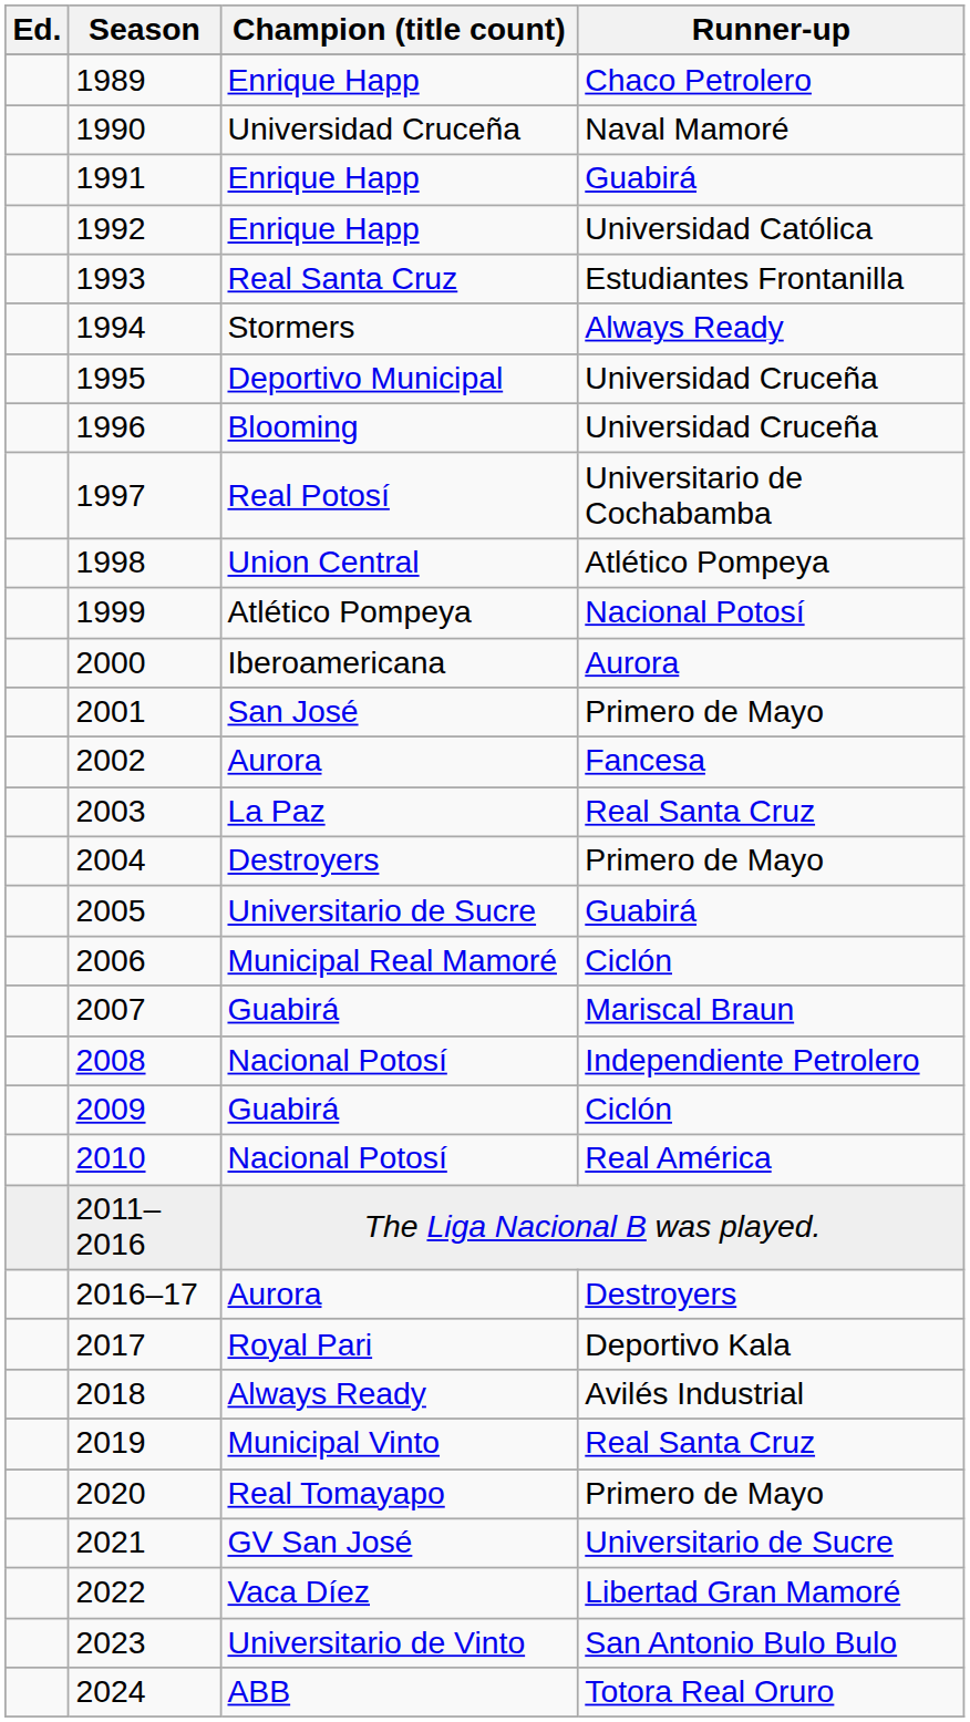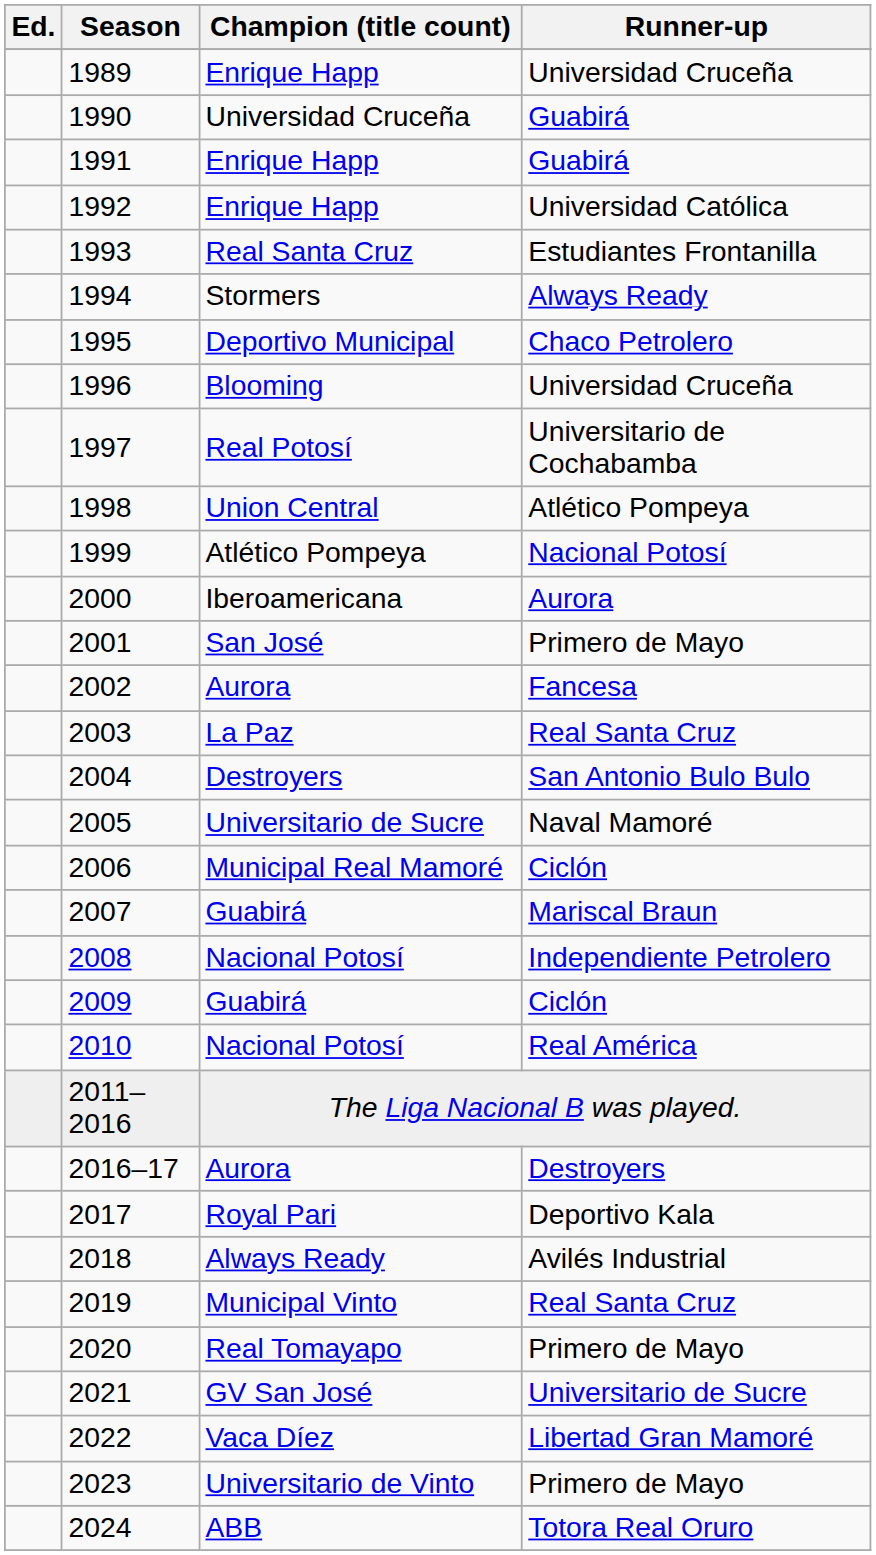1989 | Runner-up: Chaco Petrolero -> Universidad Cruceña
1990 | Runner-up: Naval Mamoré -> Guabirá
1995 | Runner-up: Universidad Cruceña -> Chaco Petrolero
2004 | Runner-up: Primero de Mayo -> San Antonio Bulo Bulo
2005 | Runner-up: Guabirá -> Naval Mamoré
2023 | Runner-up: San Antonio Bulo Bulo -> Primero de Mayo
